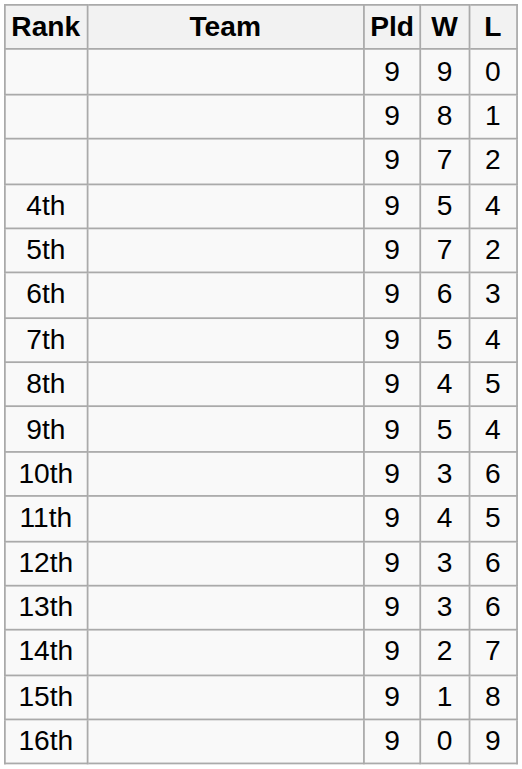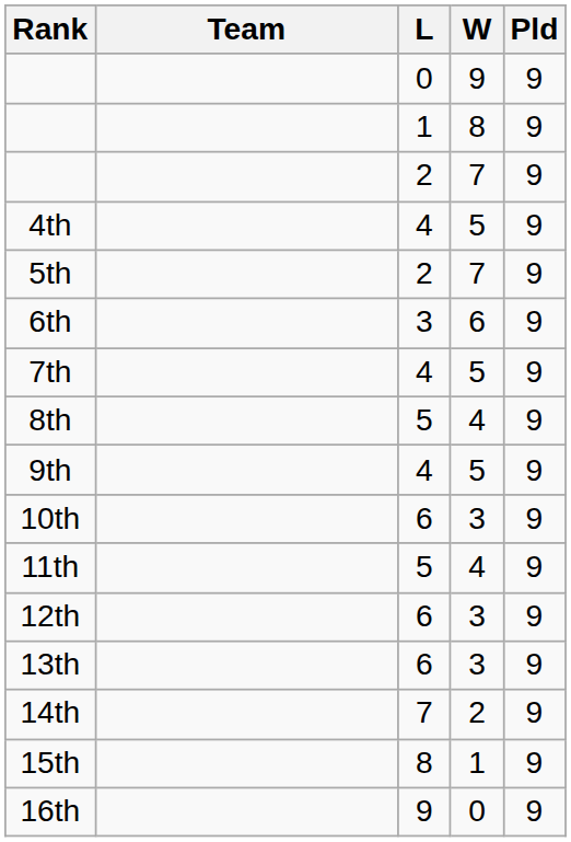columns swapped: Pld <-> L
